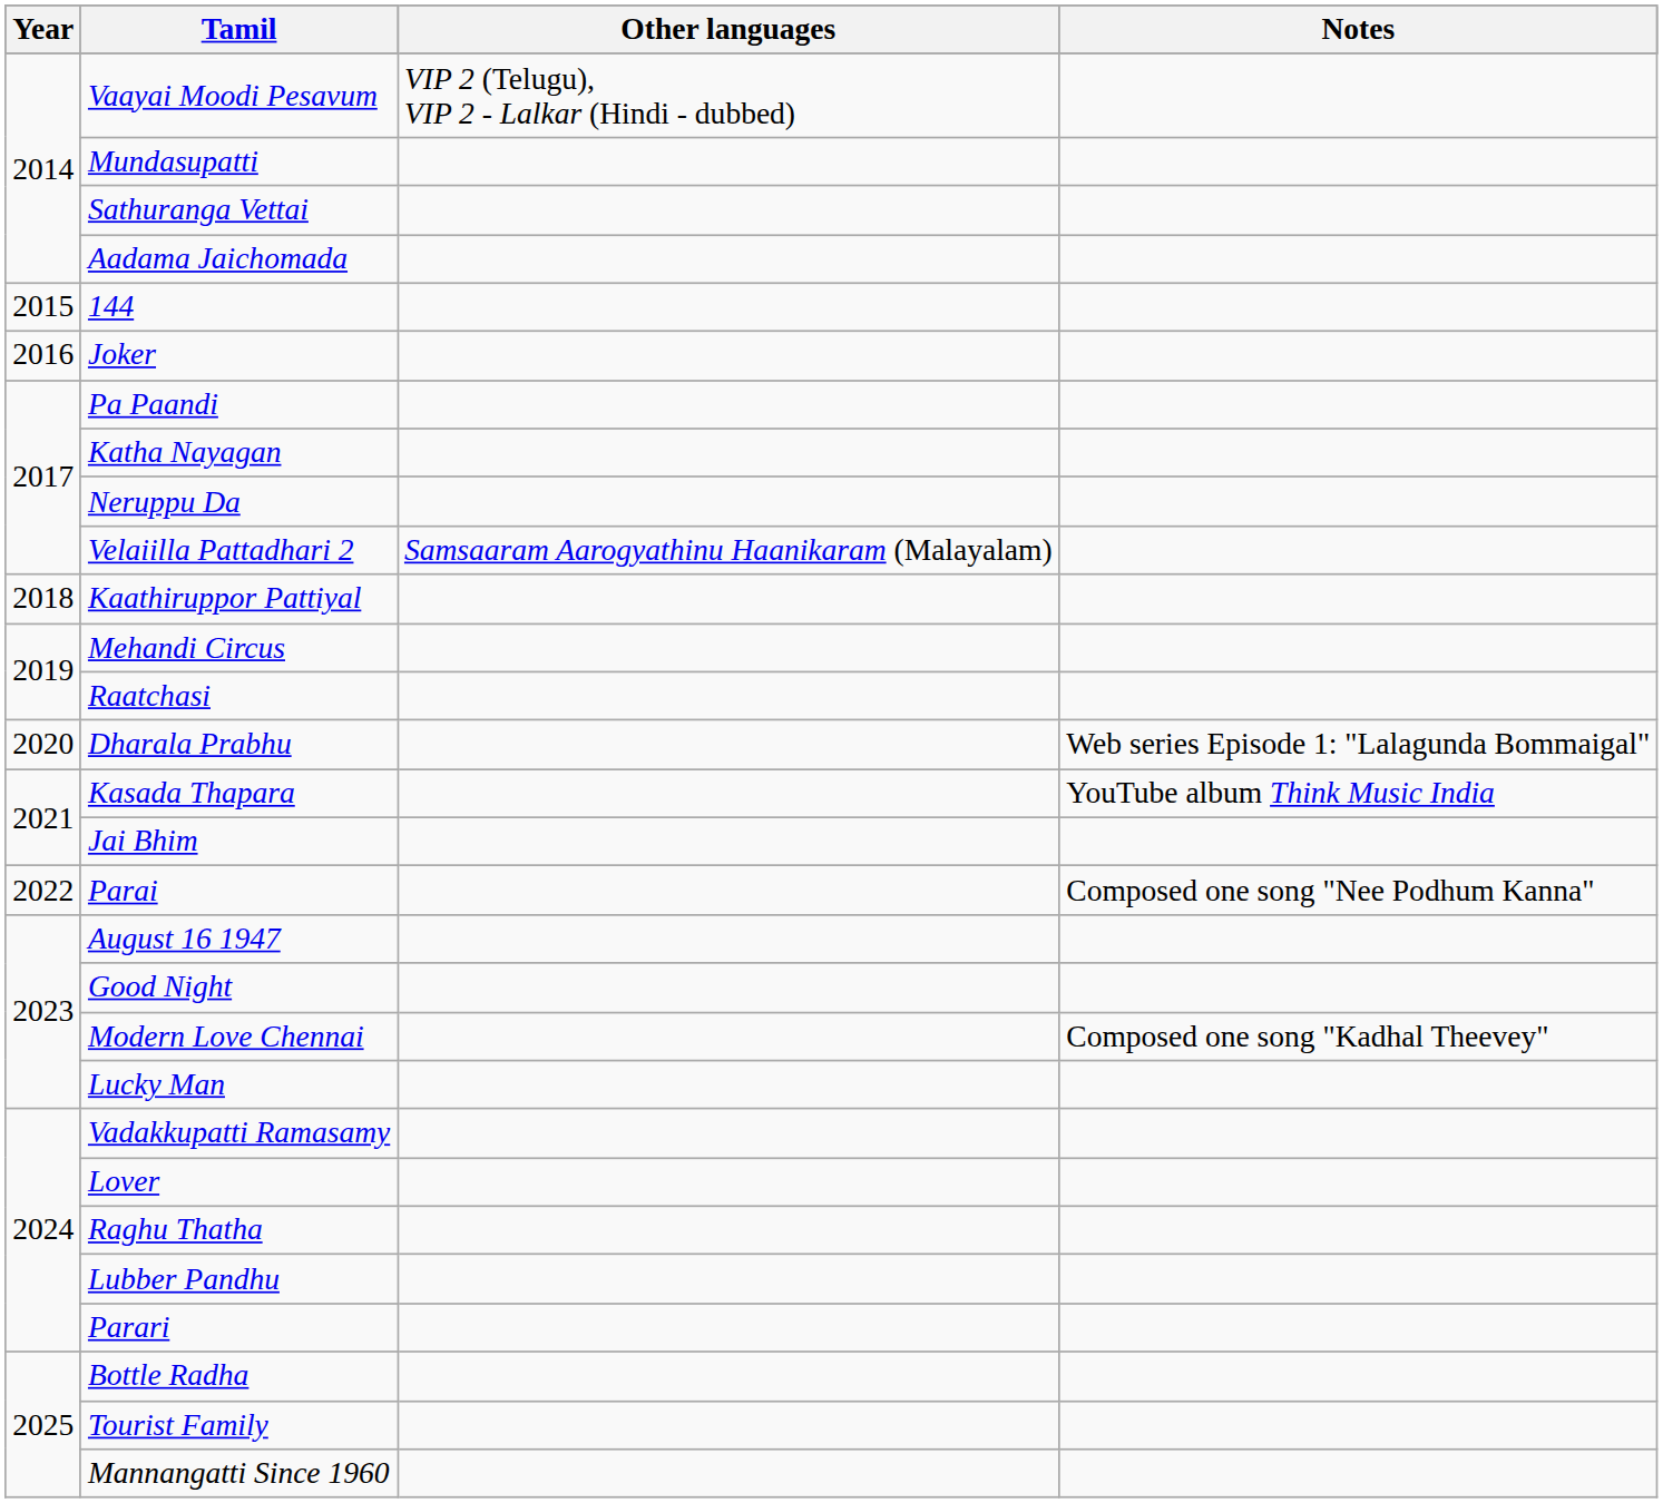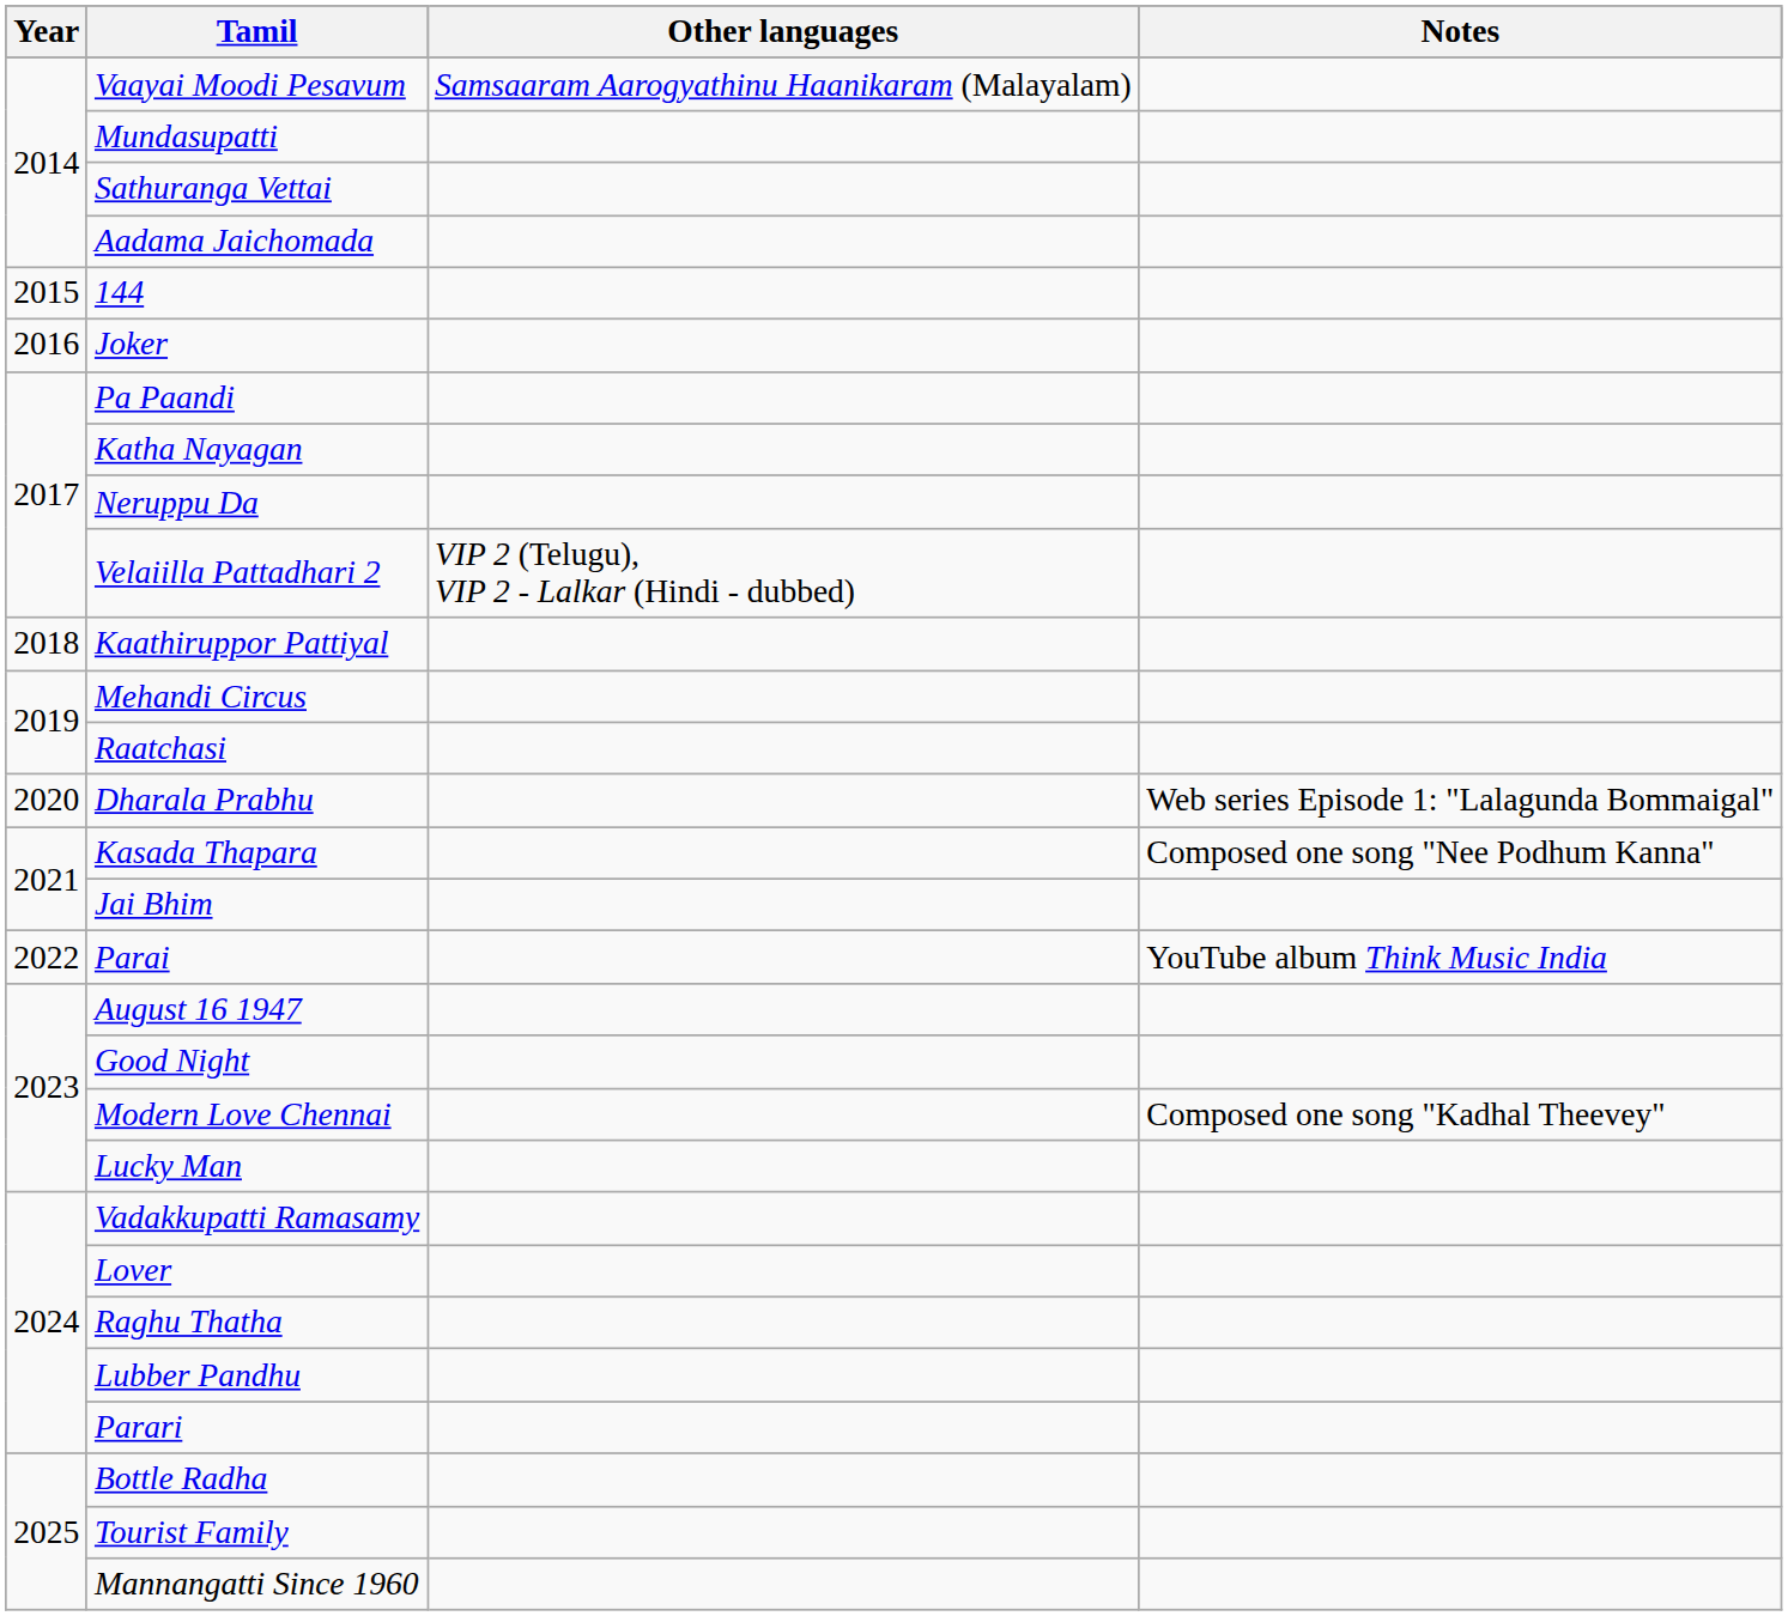Vaayai Moodi Pesavum | Other languages: VIP 2 (Telugu), VIP 2 - Lalkar (Hindi - dubbed) -> Samsaaram Aarogyathinu Haanikaram (Malayalam)
Velaiilla Pattadhari 2 | Other languages: Samsaaram Aarogyathinu Haanikaram (Malayalam) -> VIP 2 (Telugu), VIP 2 - Lalkar (Hindi - dubbed)
Kasada Thapara | Notes: YouTube album Think Music India -> Composed one song "Nee Podhum Kanna"
Parai | Notes: Composed one song "Nee Podhum Kanna" -> YouTube album Think Music India
